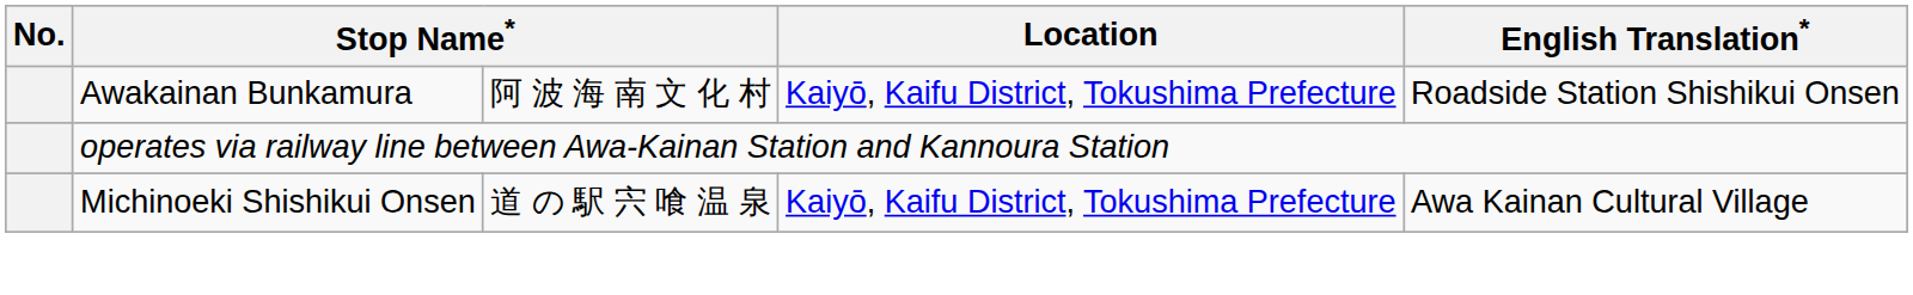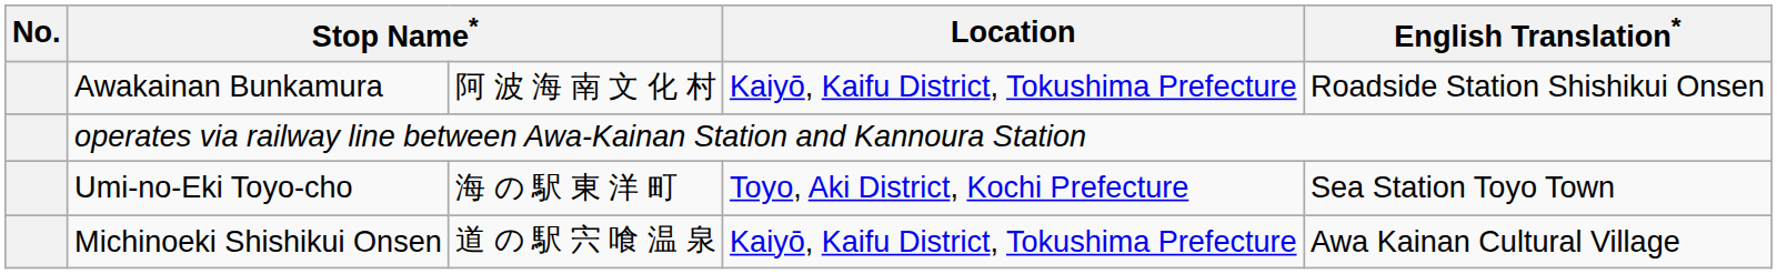+ row: Umi-no-Eki Toyo-cho | 海 の 駅 東 洋 町 | Toyo, Aki District, Kochi Prefecture | Sea Station Toyo Town
